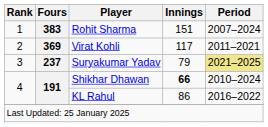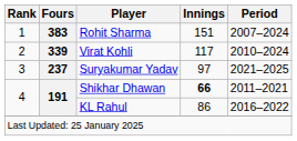Virat Kohli | Fours: 369 -> 339
Virat Kohli | Period: 2011–2021 -> 2010–2024
Suryakumar Yadav | Innings: 79 -> 97
Suryakumar Yadav | Period: khaki background -> no background
Shikhar Dhawan | Period: 2010–2024 -> 2011–2021
